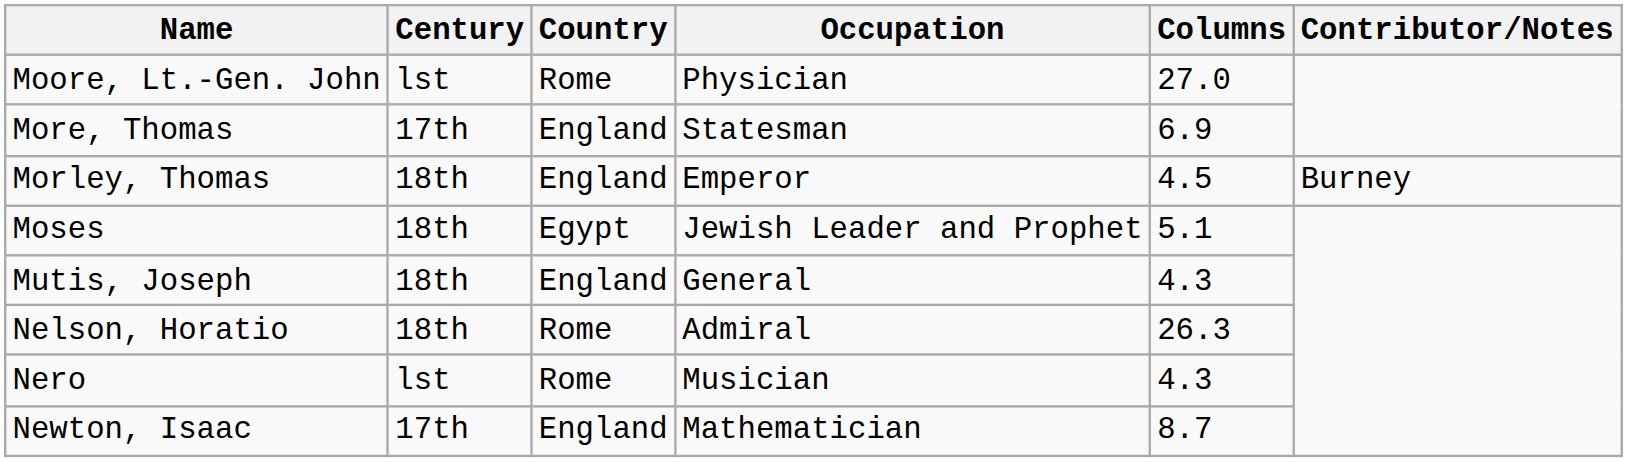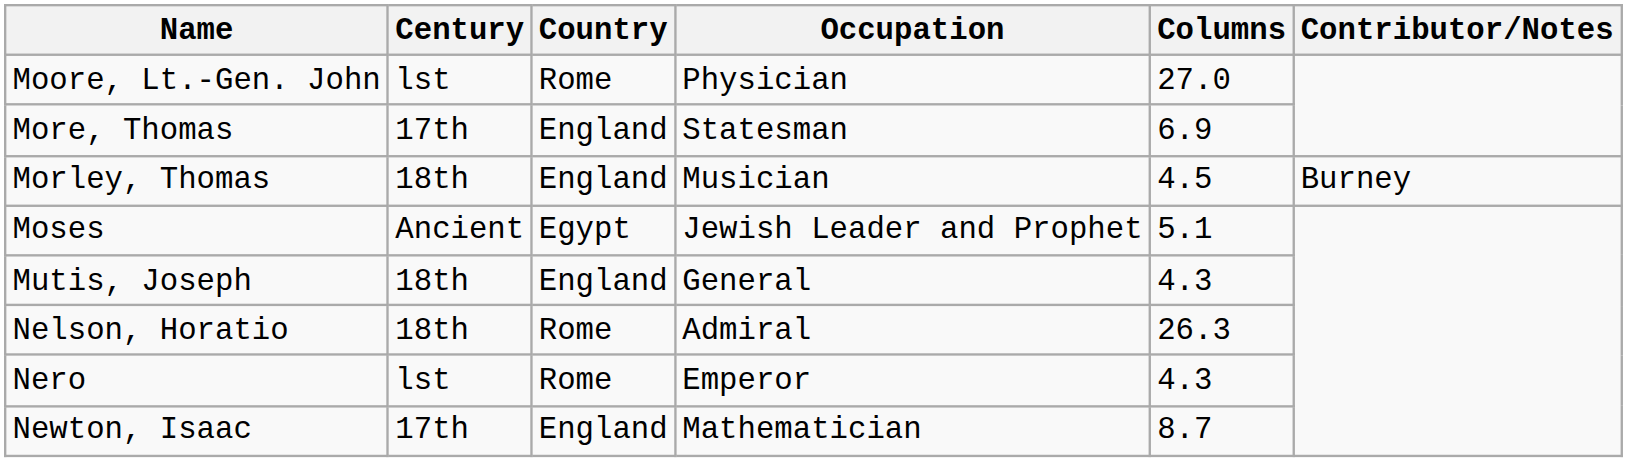Morley, Thomas | Occupation: Emperor -> Musician
Moses | Century: 18th -> Ancient
Nero | Occupation: Musician -> Emperor
